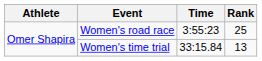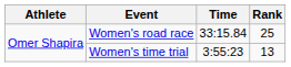Women's road race | Time: 3:55:23 -> 33:15.84
Women's time trial | Time: 33:15.84 -> 3:55:23
